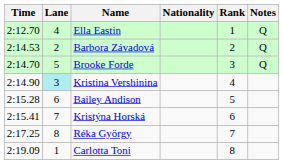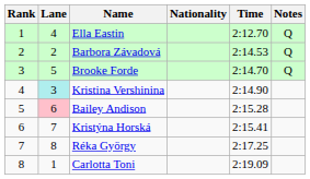columns swapped: Rank <-> Time
Bailey Andison | Lane: no background -> pink background
